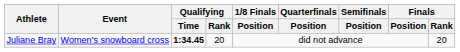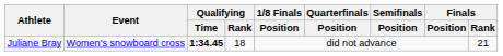Juliane Bray | Qualifying / Rank: 20 -> 18
Juliane Bray | Finals / Rank: 20 -> 21
